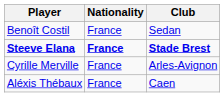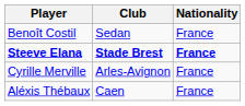columns swapped: Nationality <-> Club
